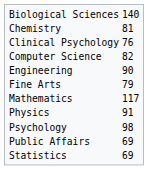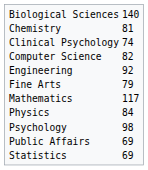Clinical Psychology | column 2: 76 -> 74
Engineering | column 2: 90 -> 92
Physics | column 2: 91 -> 84
